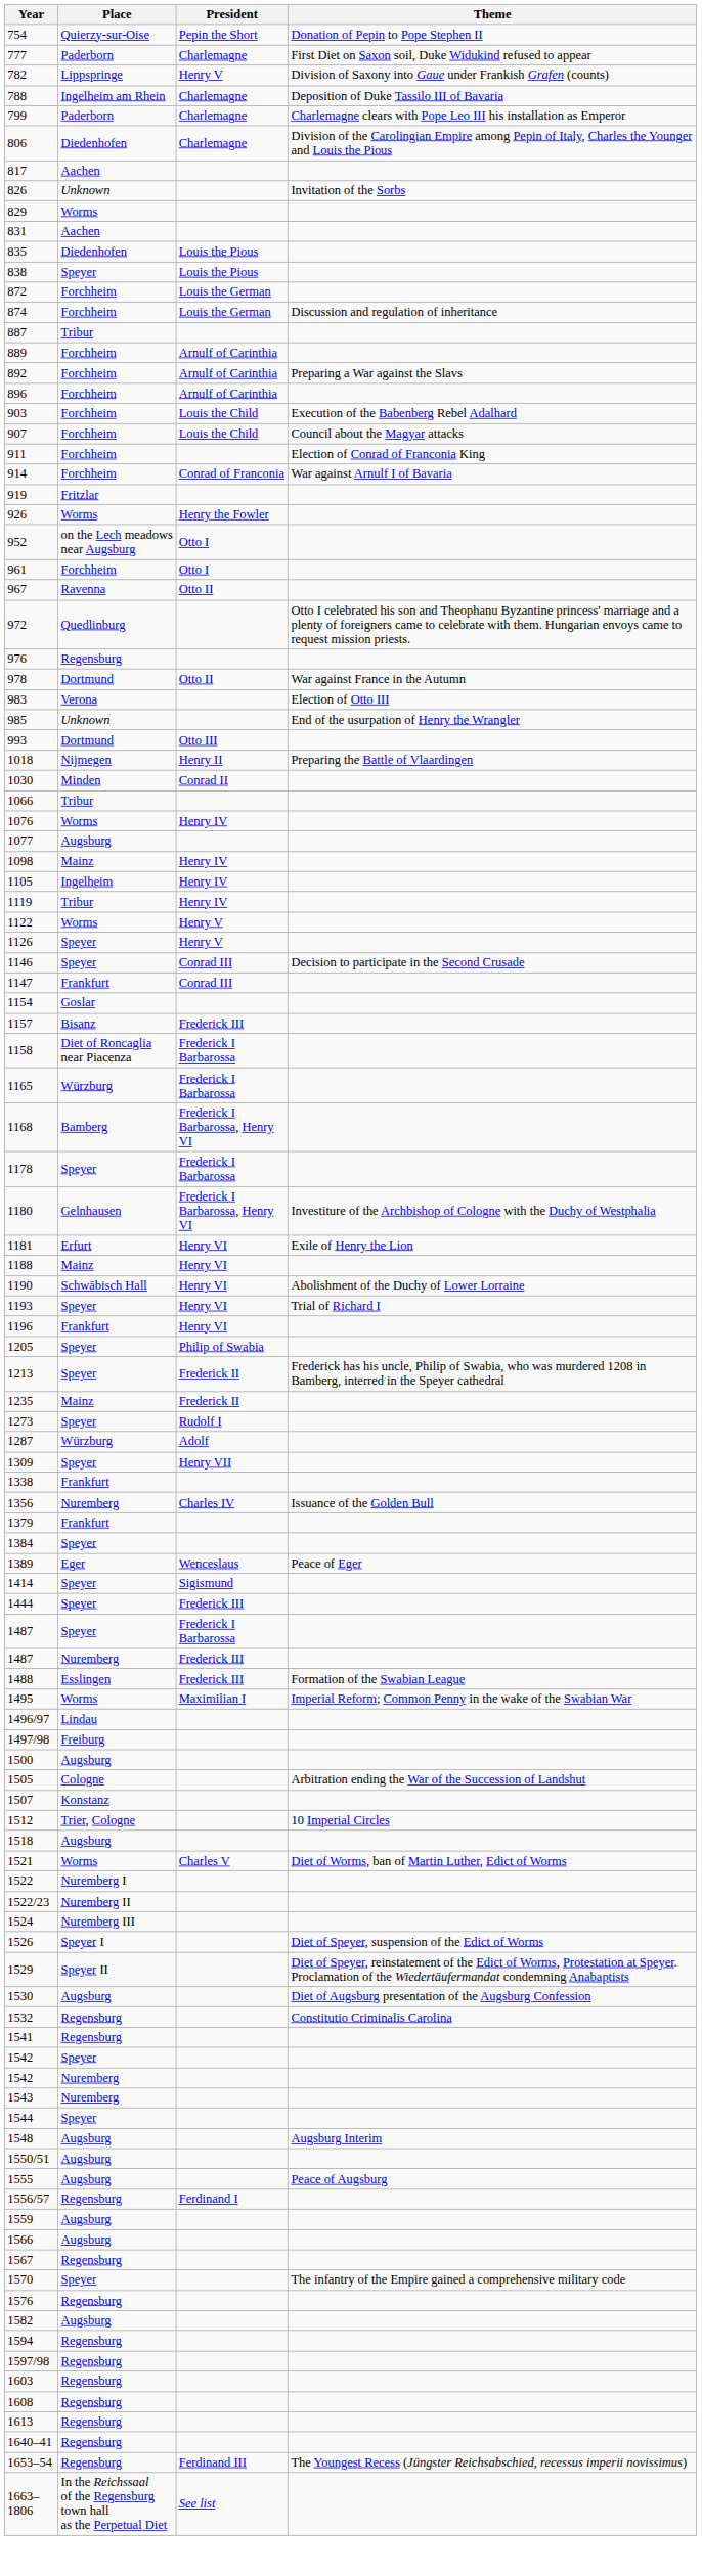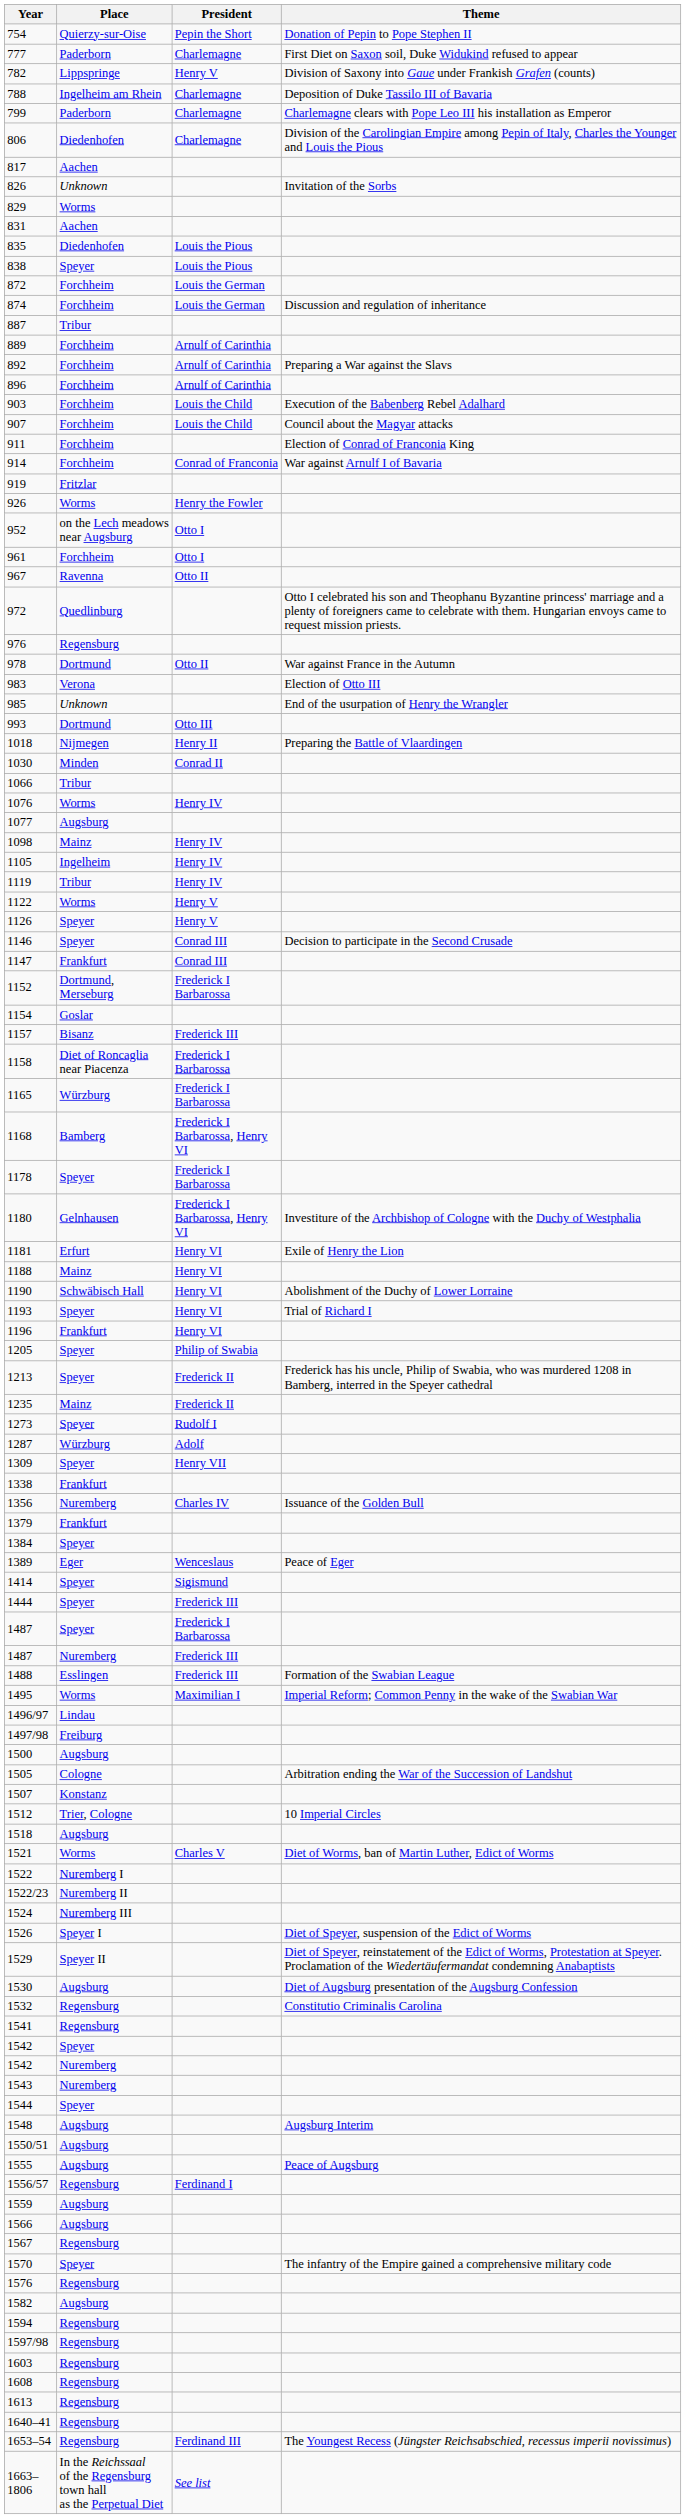+ row: 1152 | Dortmund, Merseburg | Frederick I Barbarossa
